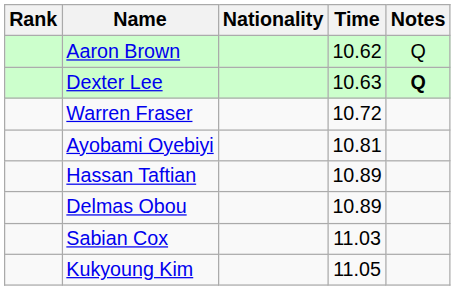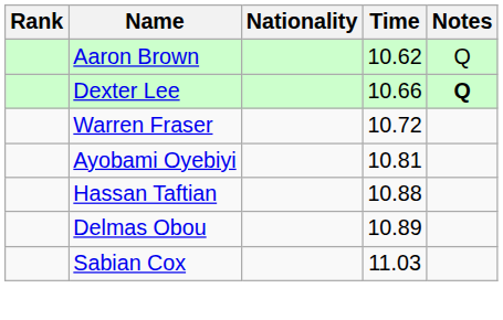Dexter Lee | Time: 10.63 -> 10.66
Hassan Taftian | Time: 10.89 -> 10.88
- row: Kukyoung Kim | 11.05
